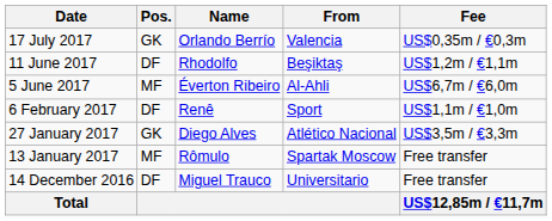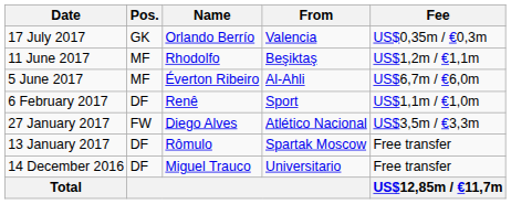11 June 2017 | Pos.: DF -> MF
27 January 2017 | Pos.: GK -> FW
13 January 2017 | Pos.: MF -> DF
